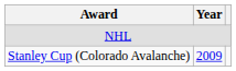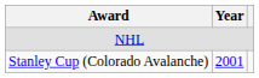Stanley Cup (Colorado Avalanche) | Year: 2009 -> 2001
